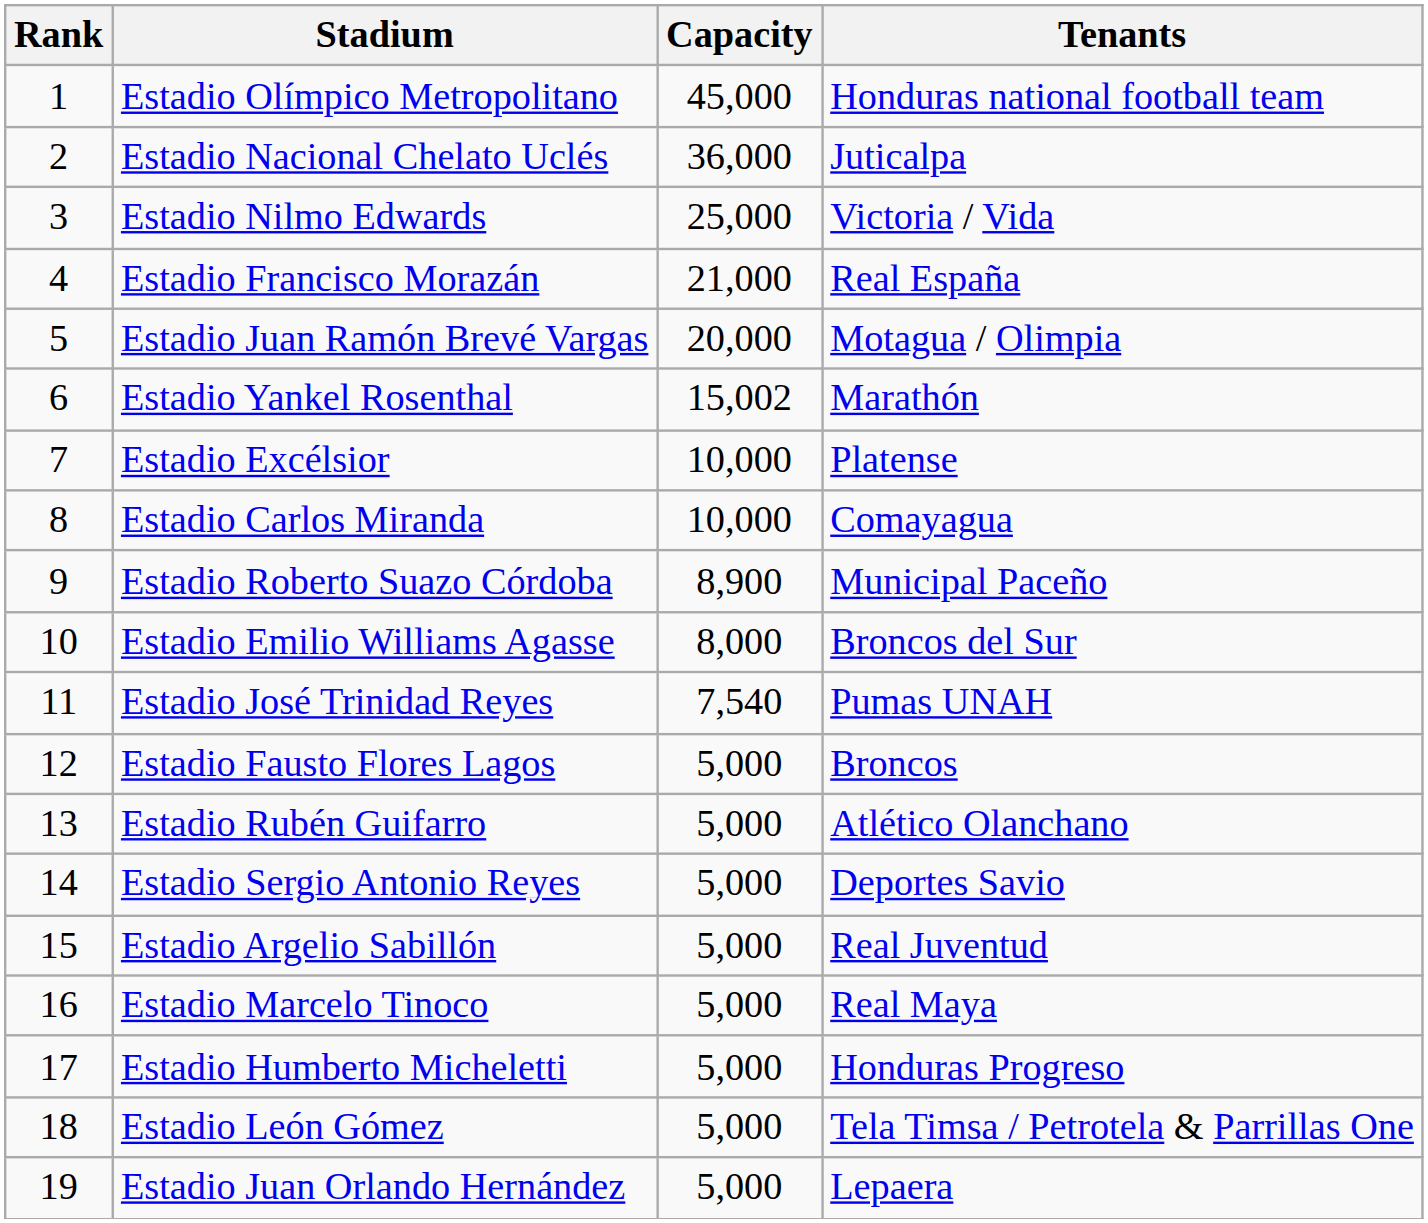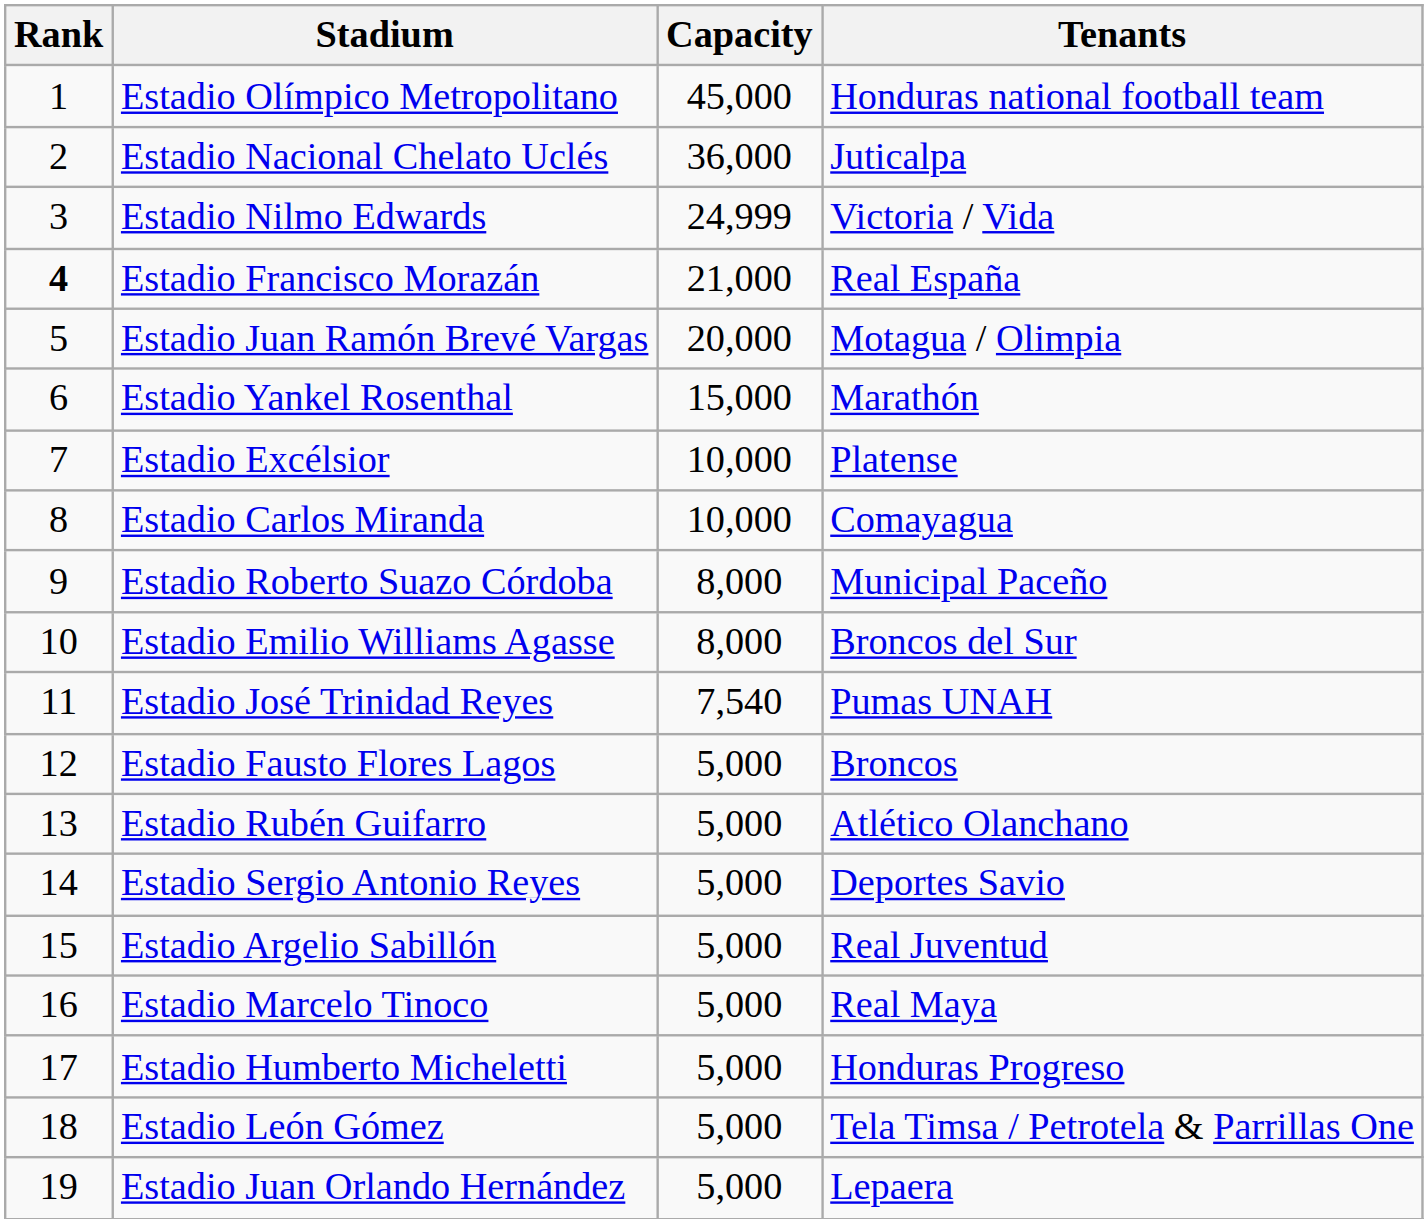Estadio Nilmo Edwards | Capacity: 25,000 -> 24,999
Estadio Francisco Morazán | Rank: normal -> bold
Estadio Yankel Rosenthal | Capacity: 15,002 -> 15,000
Estadio Roberto Suazo Córdoba | Capacity: 8,900 -> 8,000
